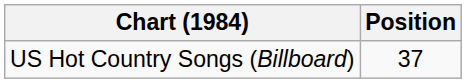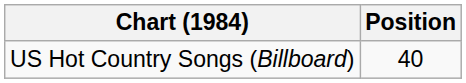US Hot Country Songs (Billboard) | Position: 37 -> 40
